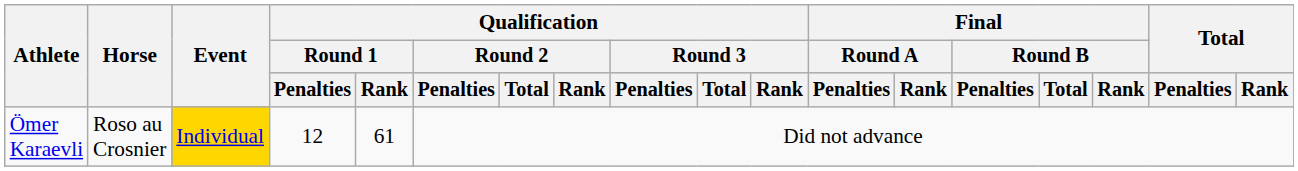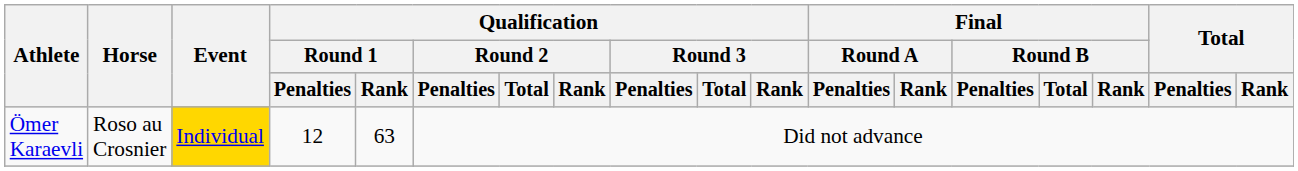Ömer Karaevli | Qualification / Round 1 / Rank: 61 -> 63
